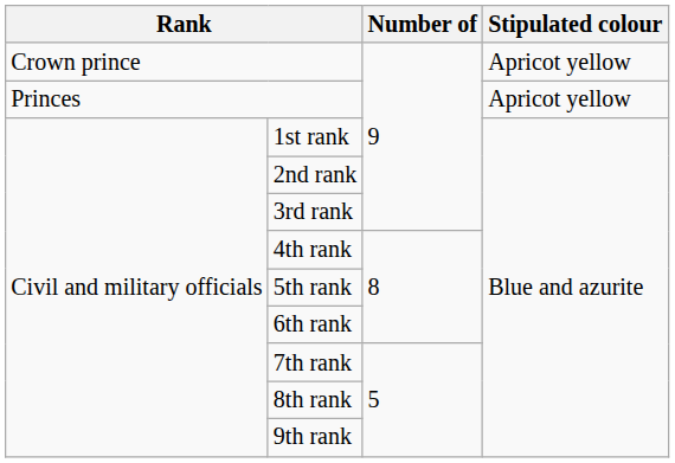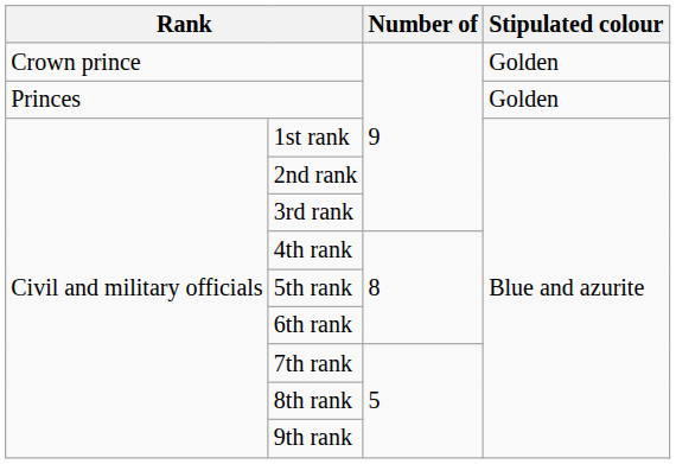Crown prince | Stipulated colour: Apricot yellow -> Golden
Princes | Stipulated colour: Apricot yellow -> Golden
